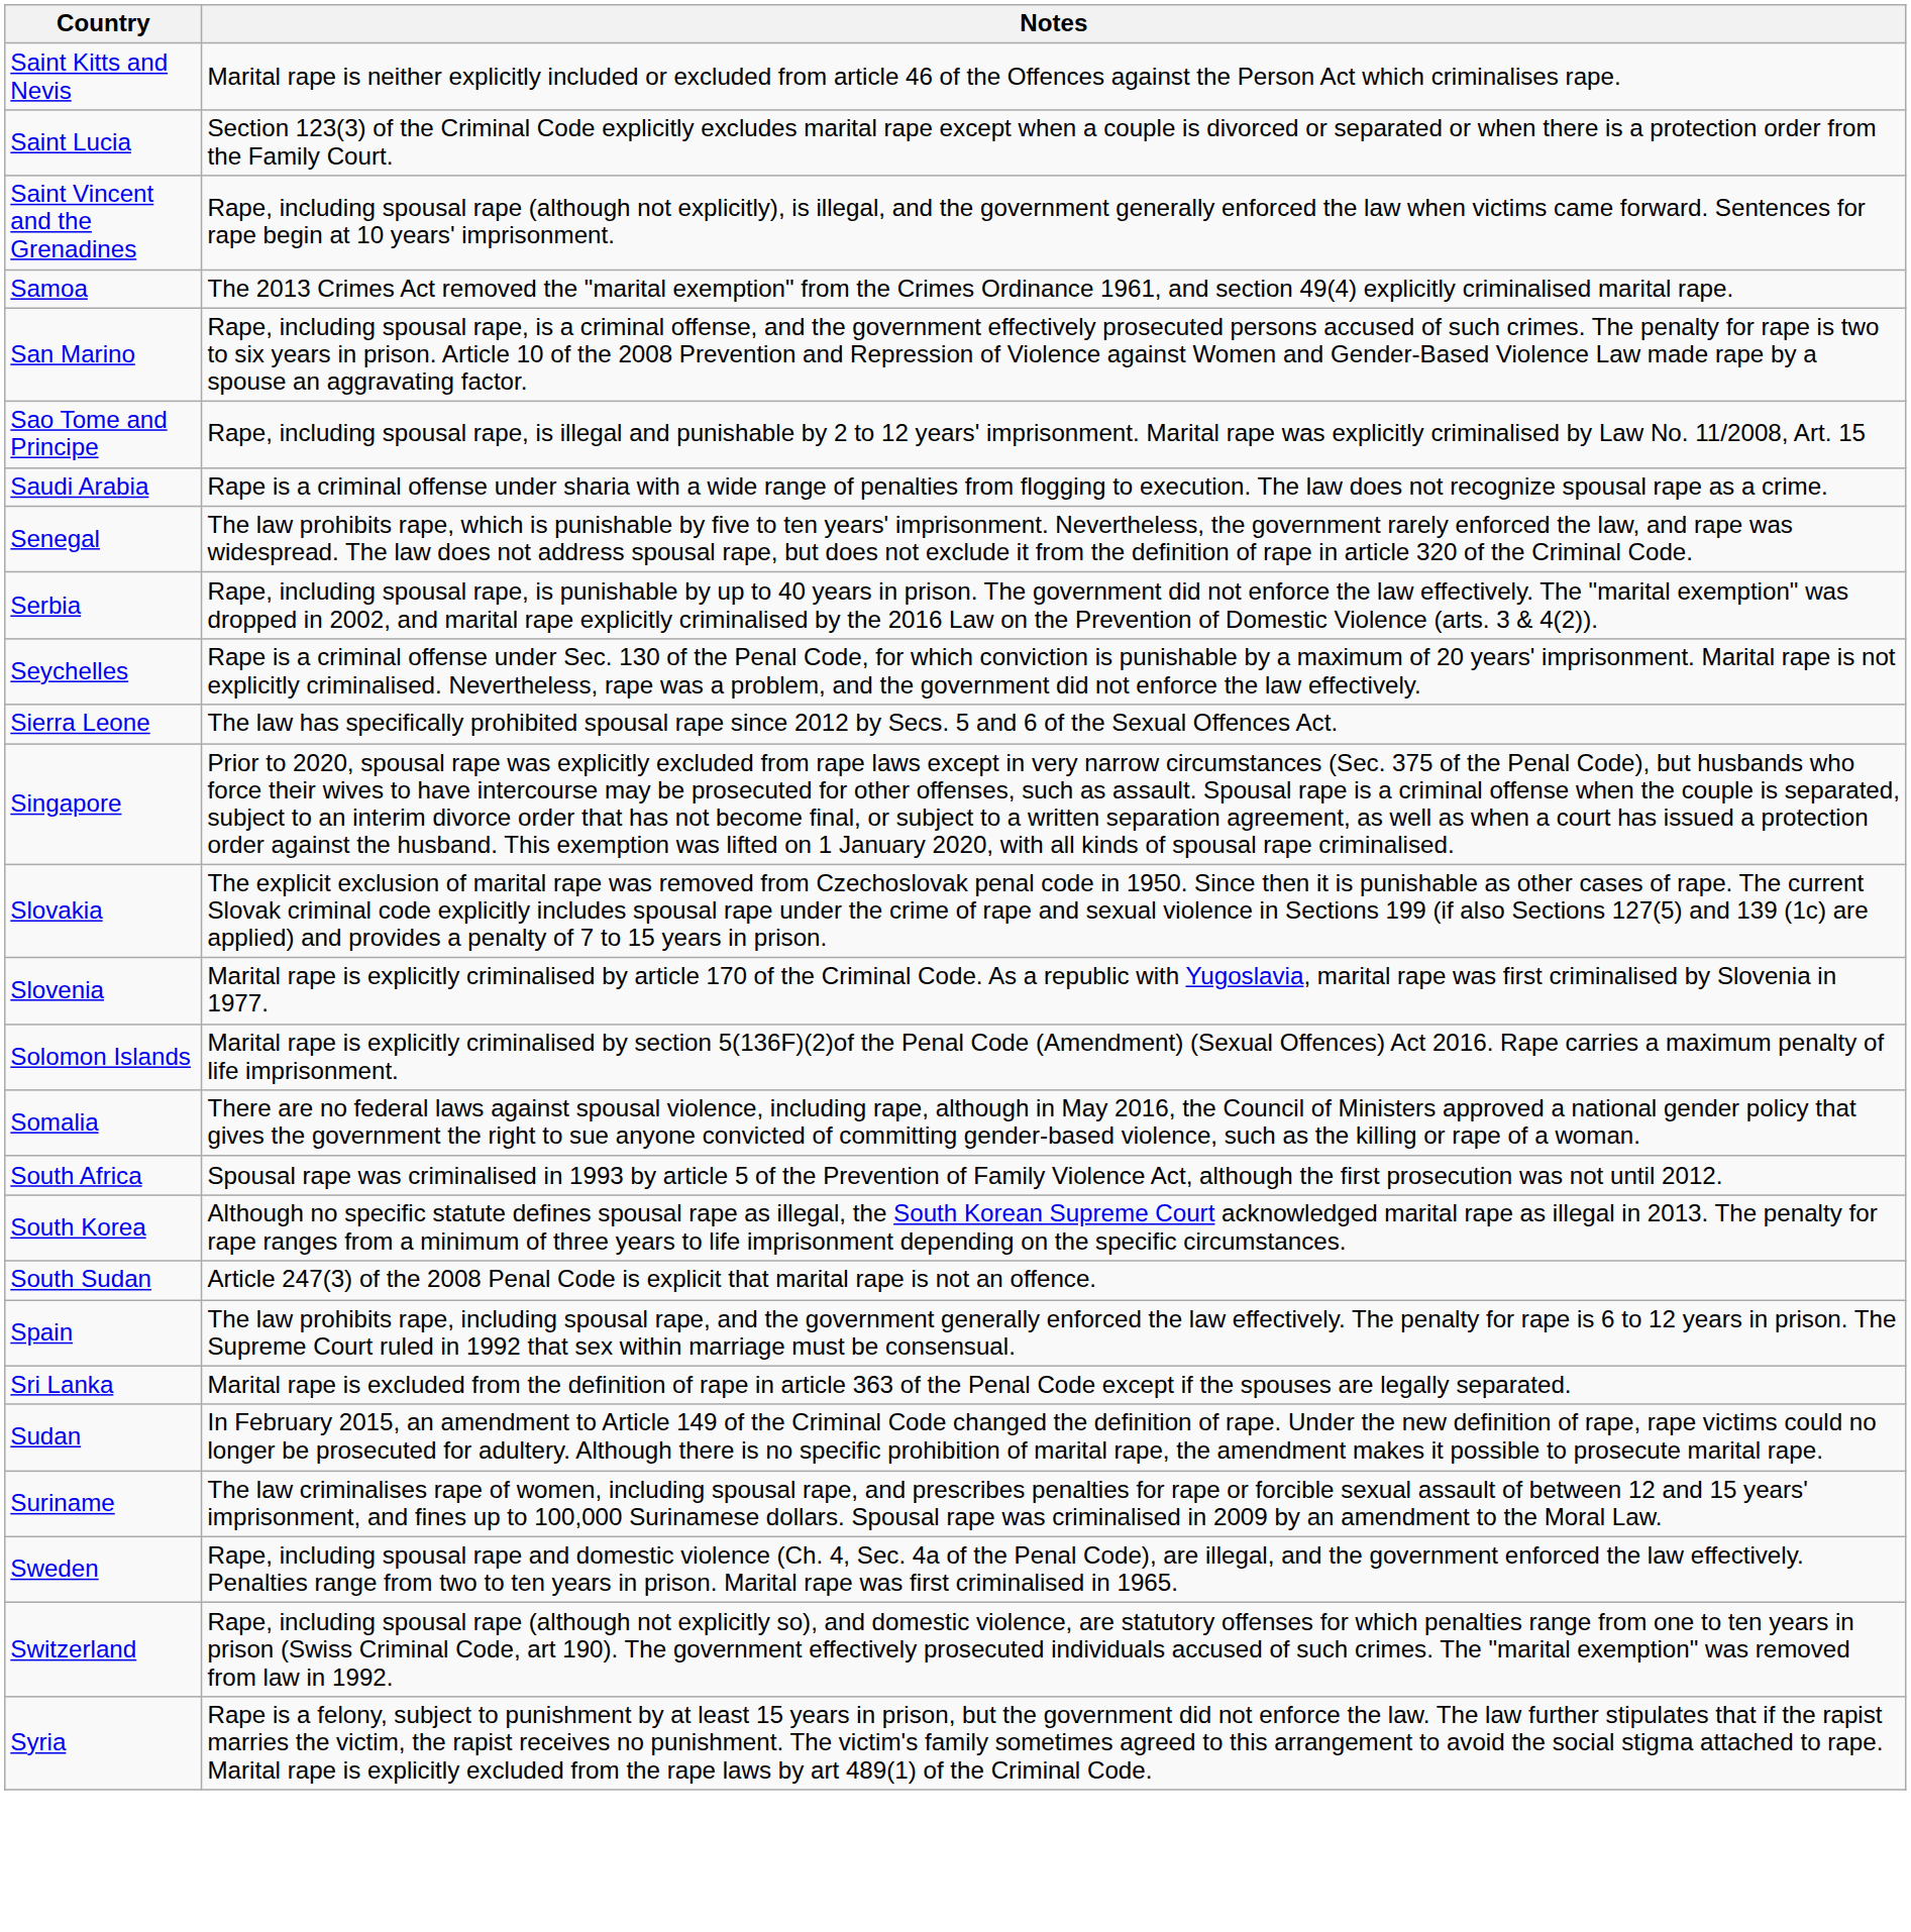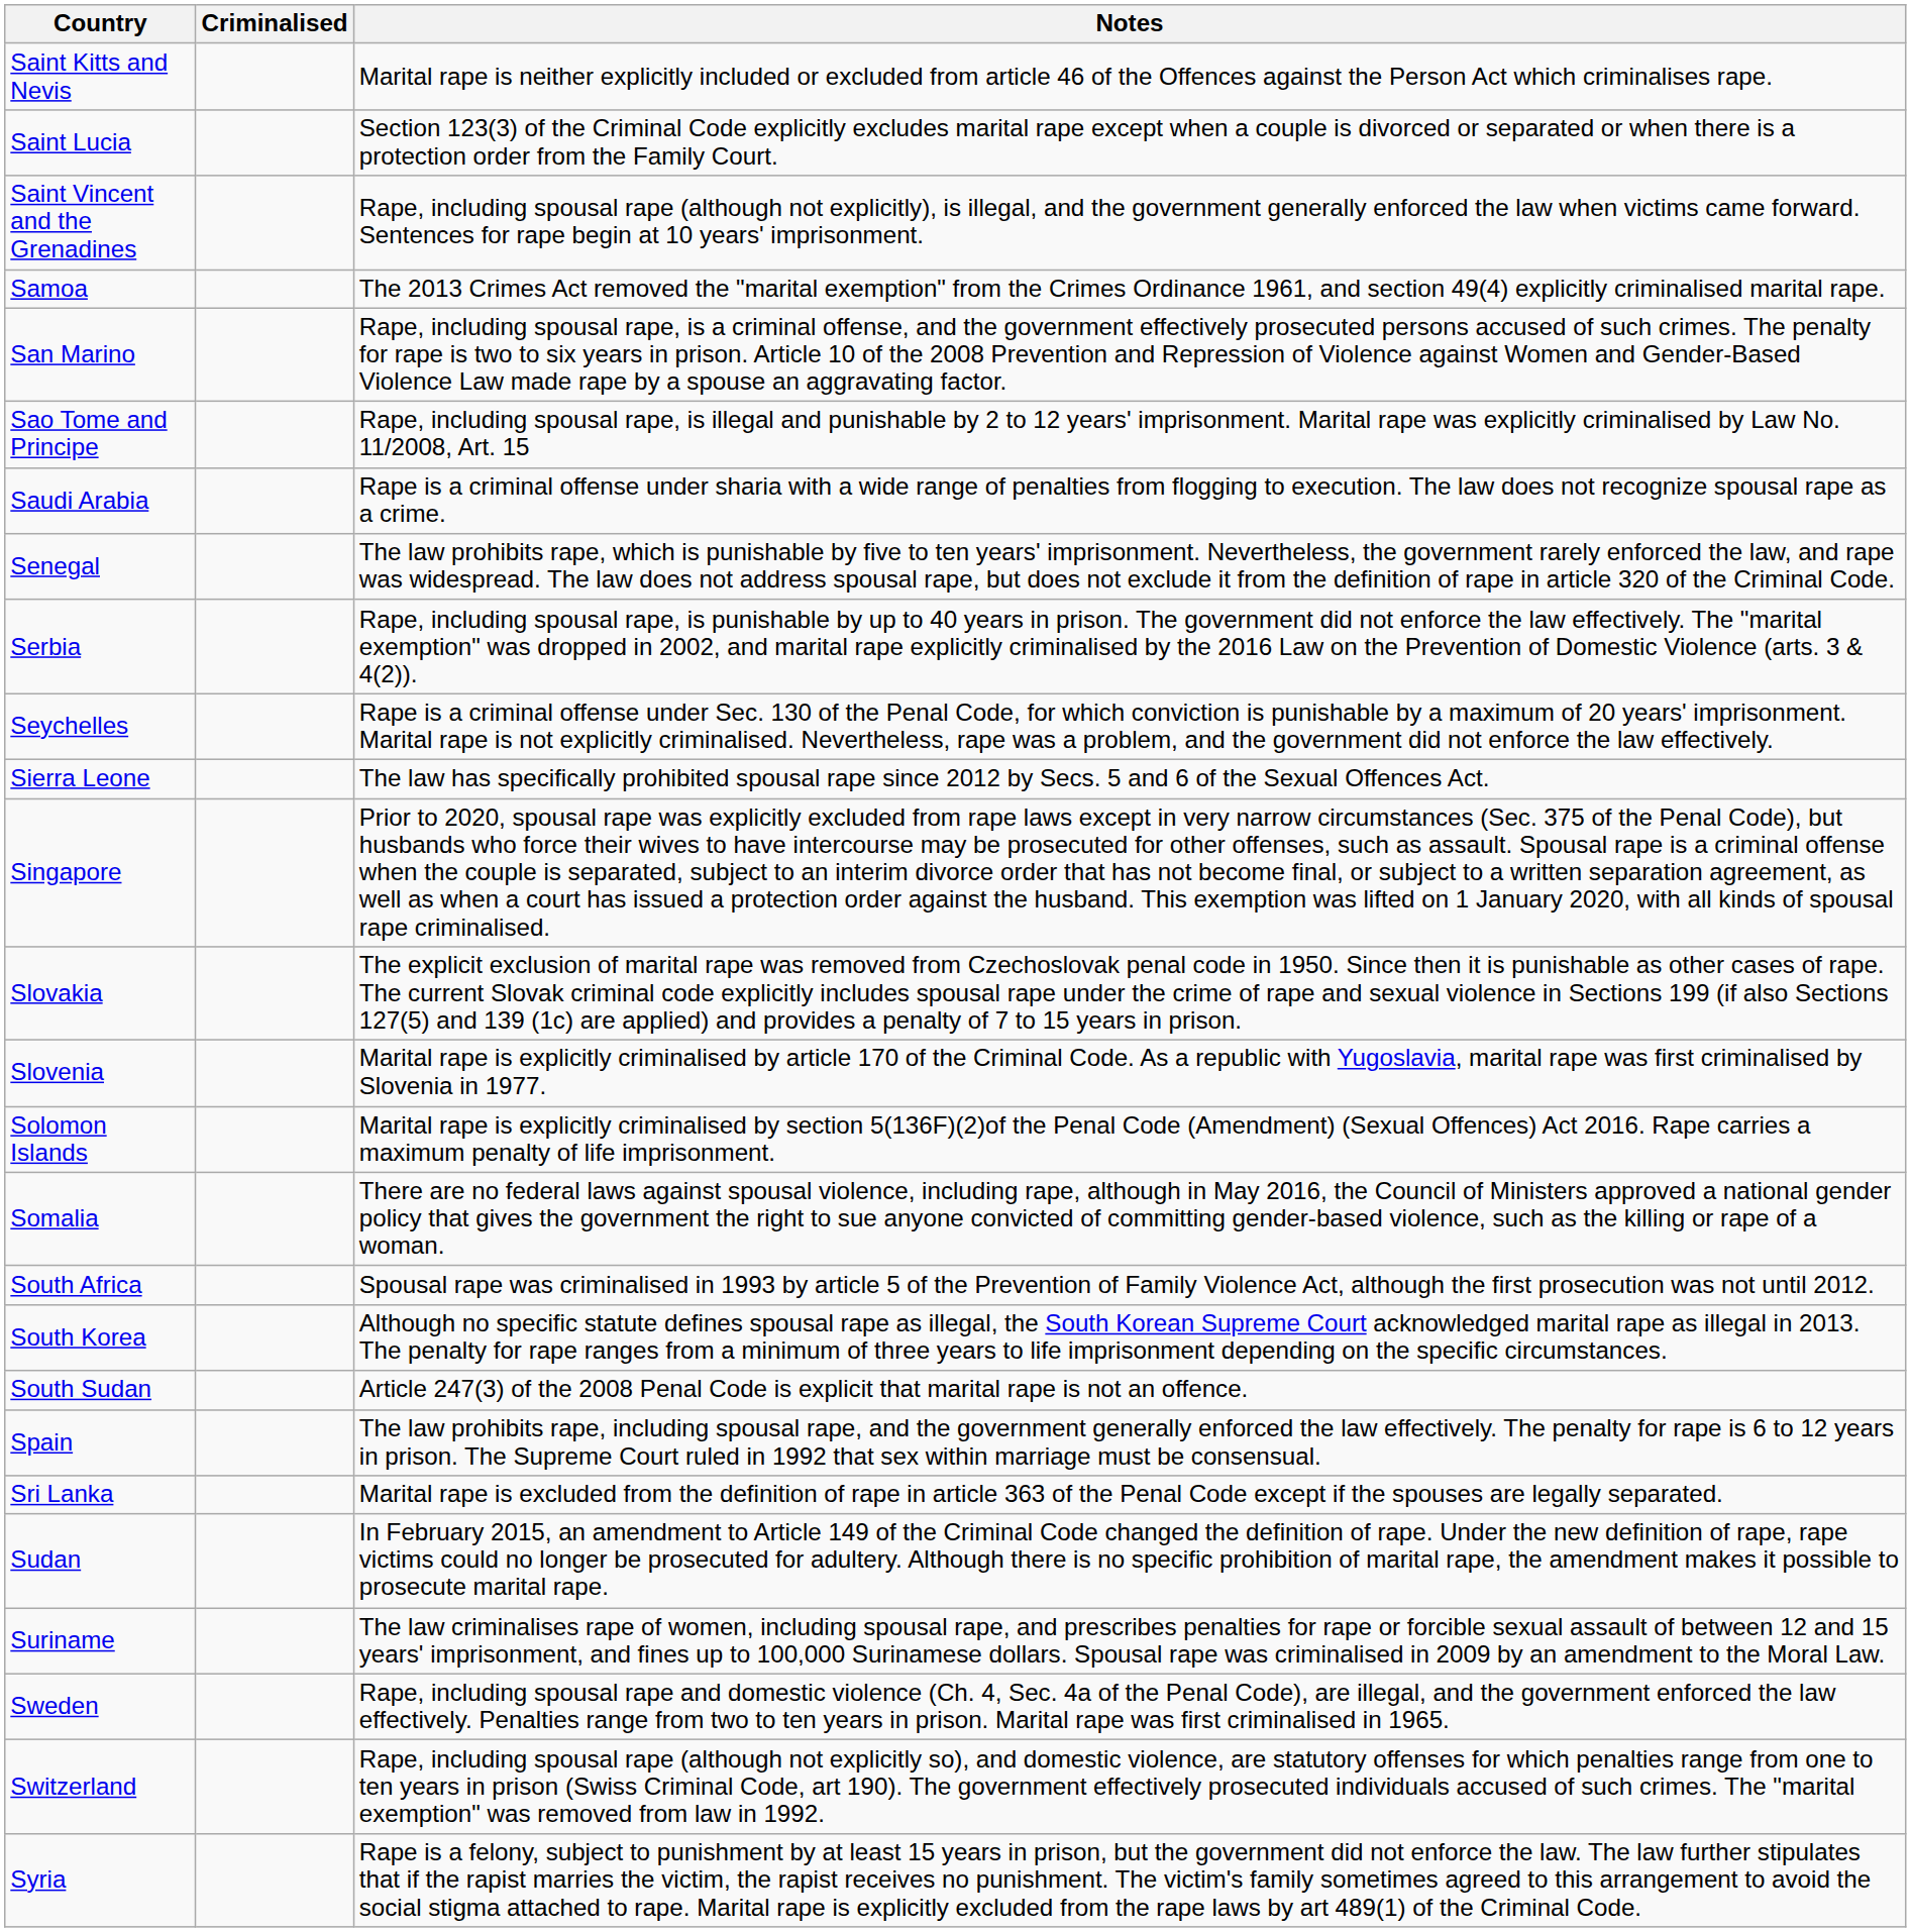+ column: Criminalised
